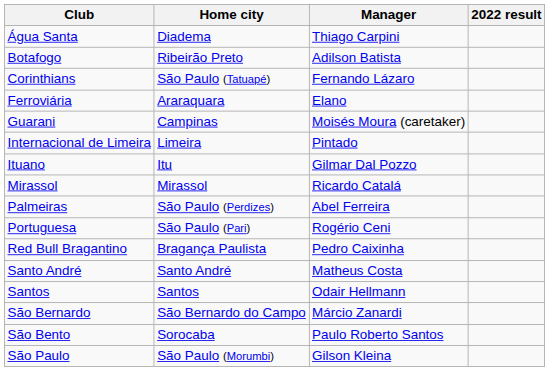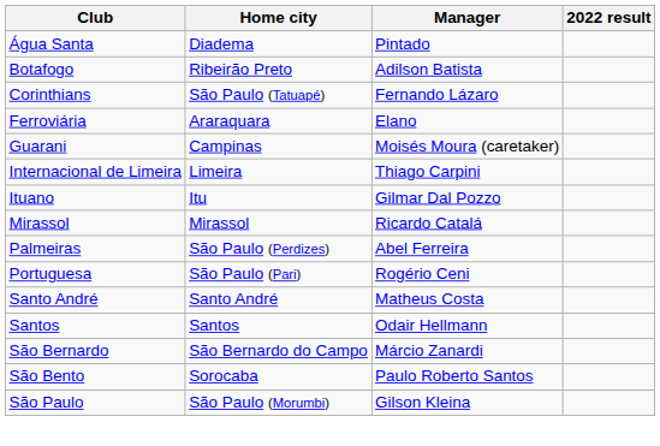Água Santa | Manager: Thiago Carpini -> Pintado
Internacional de Limeira | Manager: Pintado -> Thiago Carpini
- row: Red Bull Bragantino | Bragança Paulista | Pedro Caixinha
